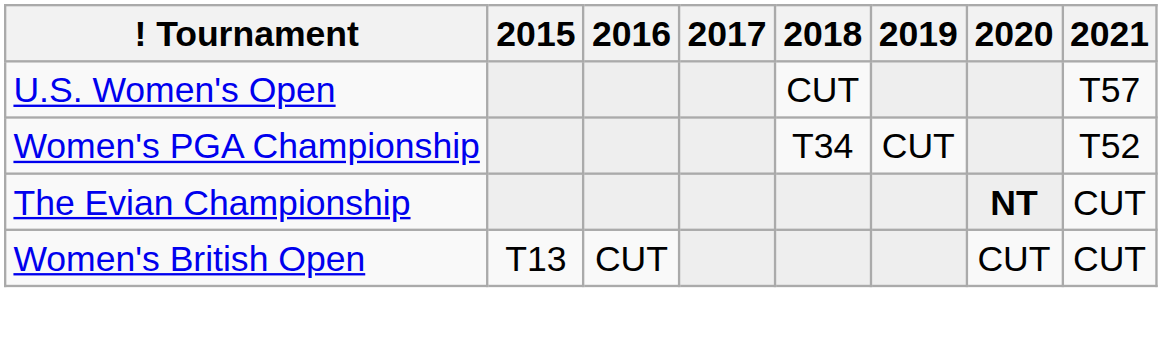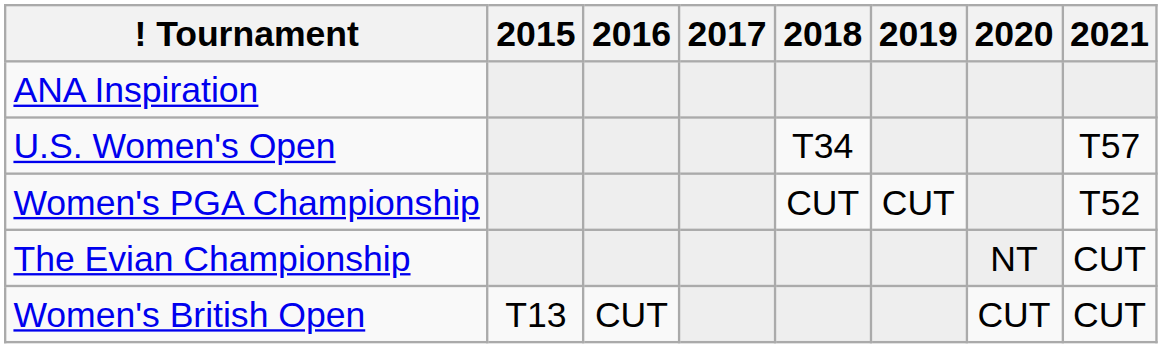+ row: ANA Inspiration
U.S. Women's Open | 2018: CUT -> T34
Women's PGA Championship | 2018: T34 -> CUT
The Evian Championship | 2020: bold -> normal
